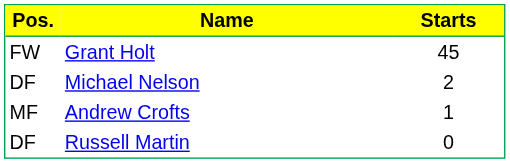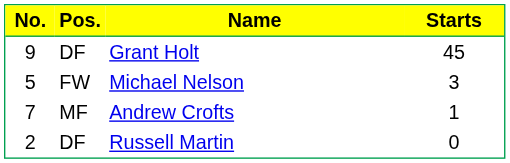+ column: No. | 9 | 5 | 7 | 2
Grant Holt | Pos.: FW -> DF
Michael Nelson | Pos.: DF -> FW
Michael Nelson | Starts: 2 -> 3
